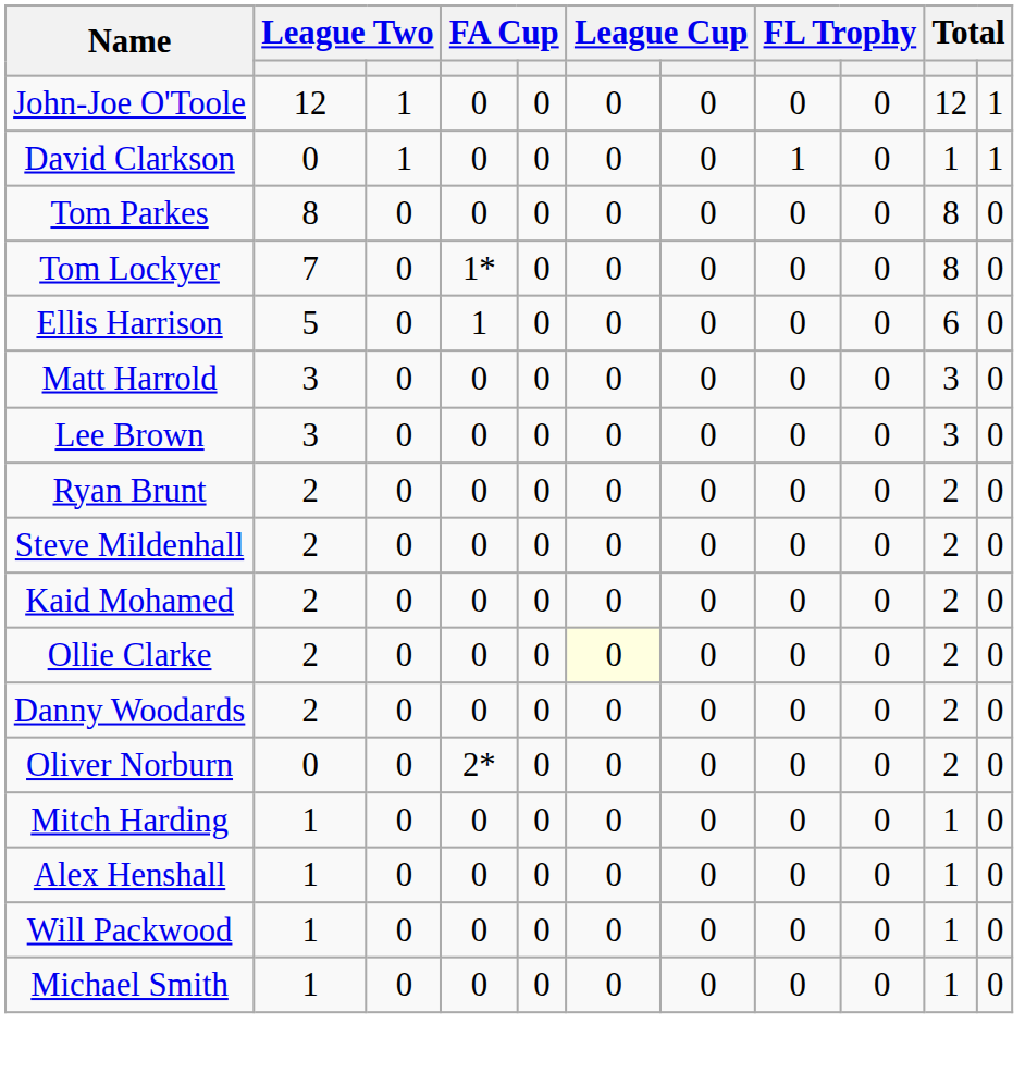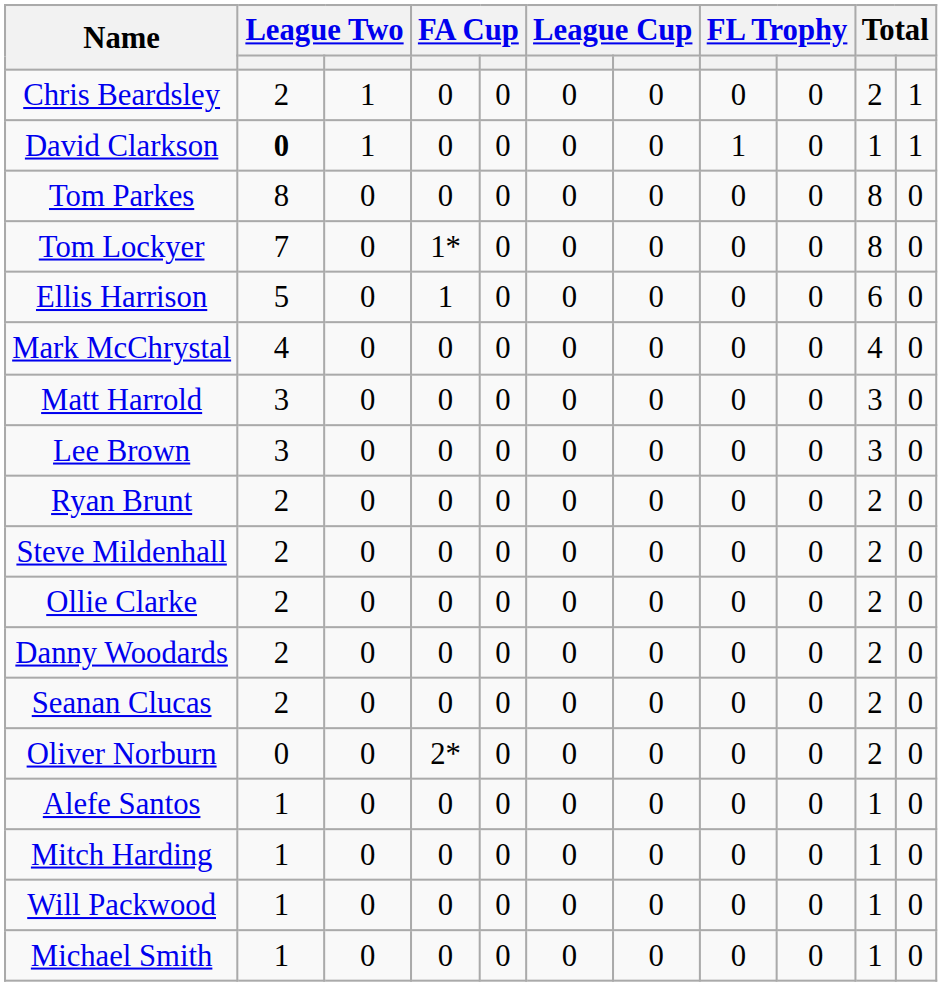- row: John-Joe O'Toole | 12 | 1 | 0 | 0 | 0 | 0 | 0 | 0 | 12 | 1
+ row: Chris Beardsley | 2 | 1 | 0 | 0 | 0 | 0 | 0 | 0 | 2 | 1
David Clarkson | column 2: normal -> bold
+ row: Mark McChrystal | 4 | 0 | 0 | 0 | 0 | 0 | 0 | 0 | 4 | 0
- row: Kaid Mohamed | 2 | 0 | 0 | 0 | 0 | 0 | 0 | 0 | 2 | 0
Ollie Clarke | column 6: lightyellow background -> no background
+ row: Seanan Clucas | 2 | 0 | 0 | 0 | 0 | 0 | 0 | 0 | 2 | 0
+ row: Alefe Santos | 1 | 0 | 0 | 0 | 0 | 0 | 0 | 0 | 1 | 0
- row: Alex Henshall | 1 | 0 | 0 | 0 | 0 | 0 | 0 | 0 | 1 | 0
